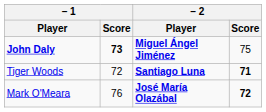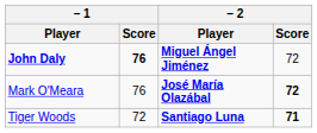John Daly | – 1 / Score: 73 -> 76
John Daly | – 2 / Score: 75 -> 72
rows swapped: Tiger Woods <-> Mark O'Meara
